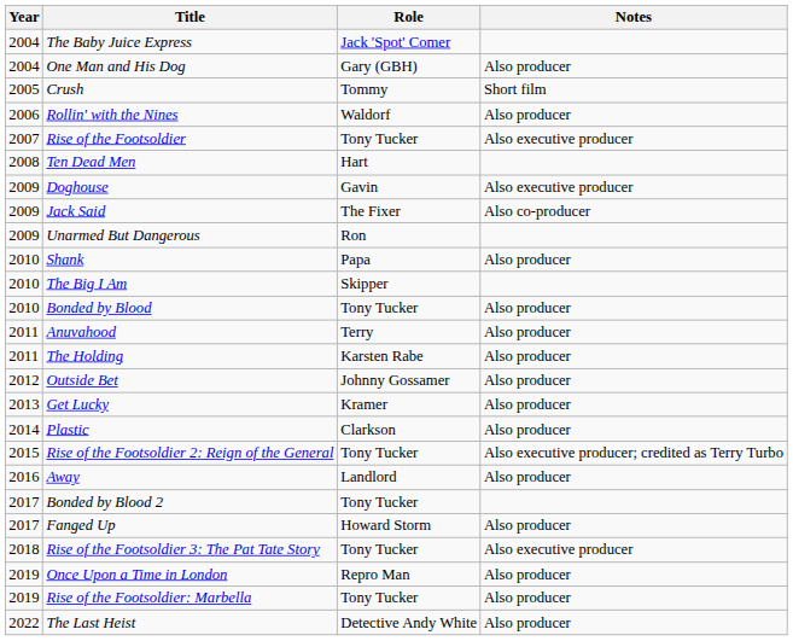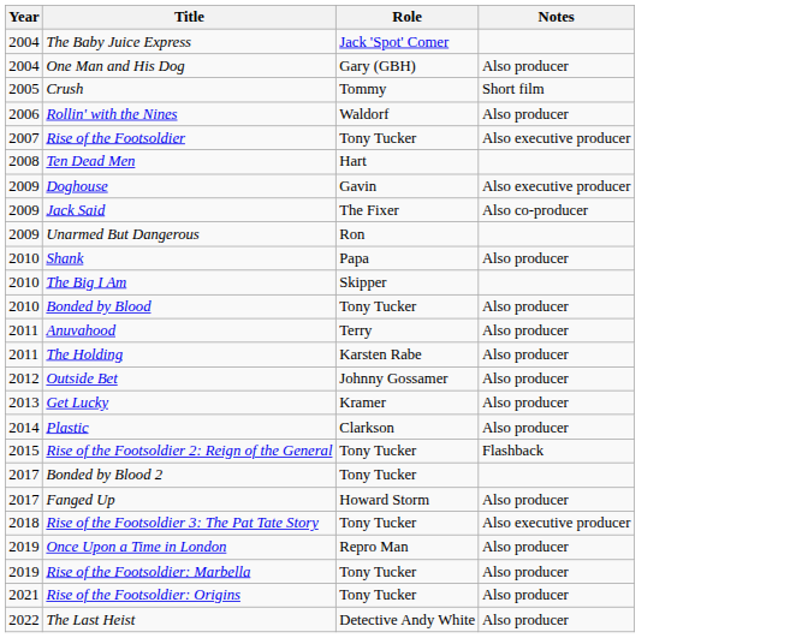Rise of the Footsoldier 2: Reign of the General | Notes: Also executive producer; credited as Terry Turbo -> Flashback
- row: 2016 | Away | Landlord | Also producer
+ row: 2021 | Rise of the Footsoldier: Origins | Tony Tucker | Also producer
